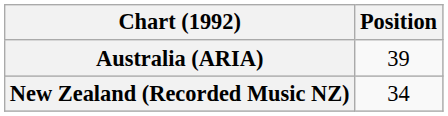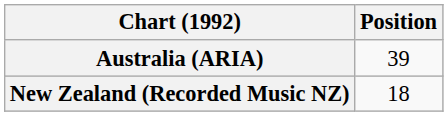New Zealand (Recorded Music NZ) | Position: 34 -> 18
